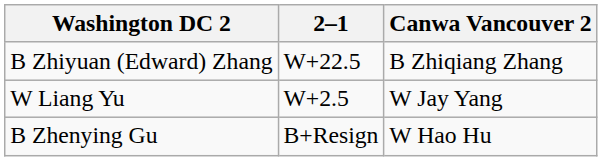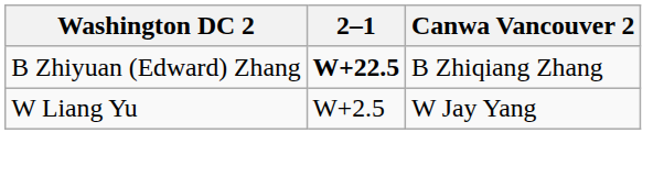B Zhiyuan (Edward) Zhang | 2–1: normal -> bold
- row: B Zhenying Gu | B+Resign | W Hao Hu
